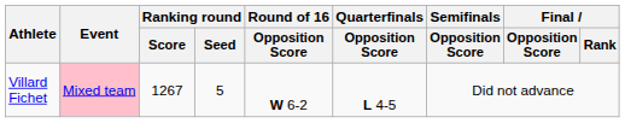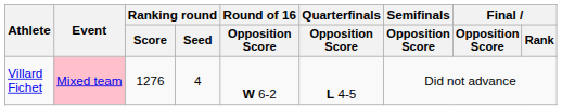Villard Fichet | Ranking round / Score: 1267 -> 1276
Villard Fichet | Ranking round / Seed: 5 -> 4
